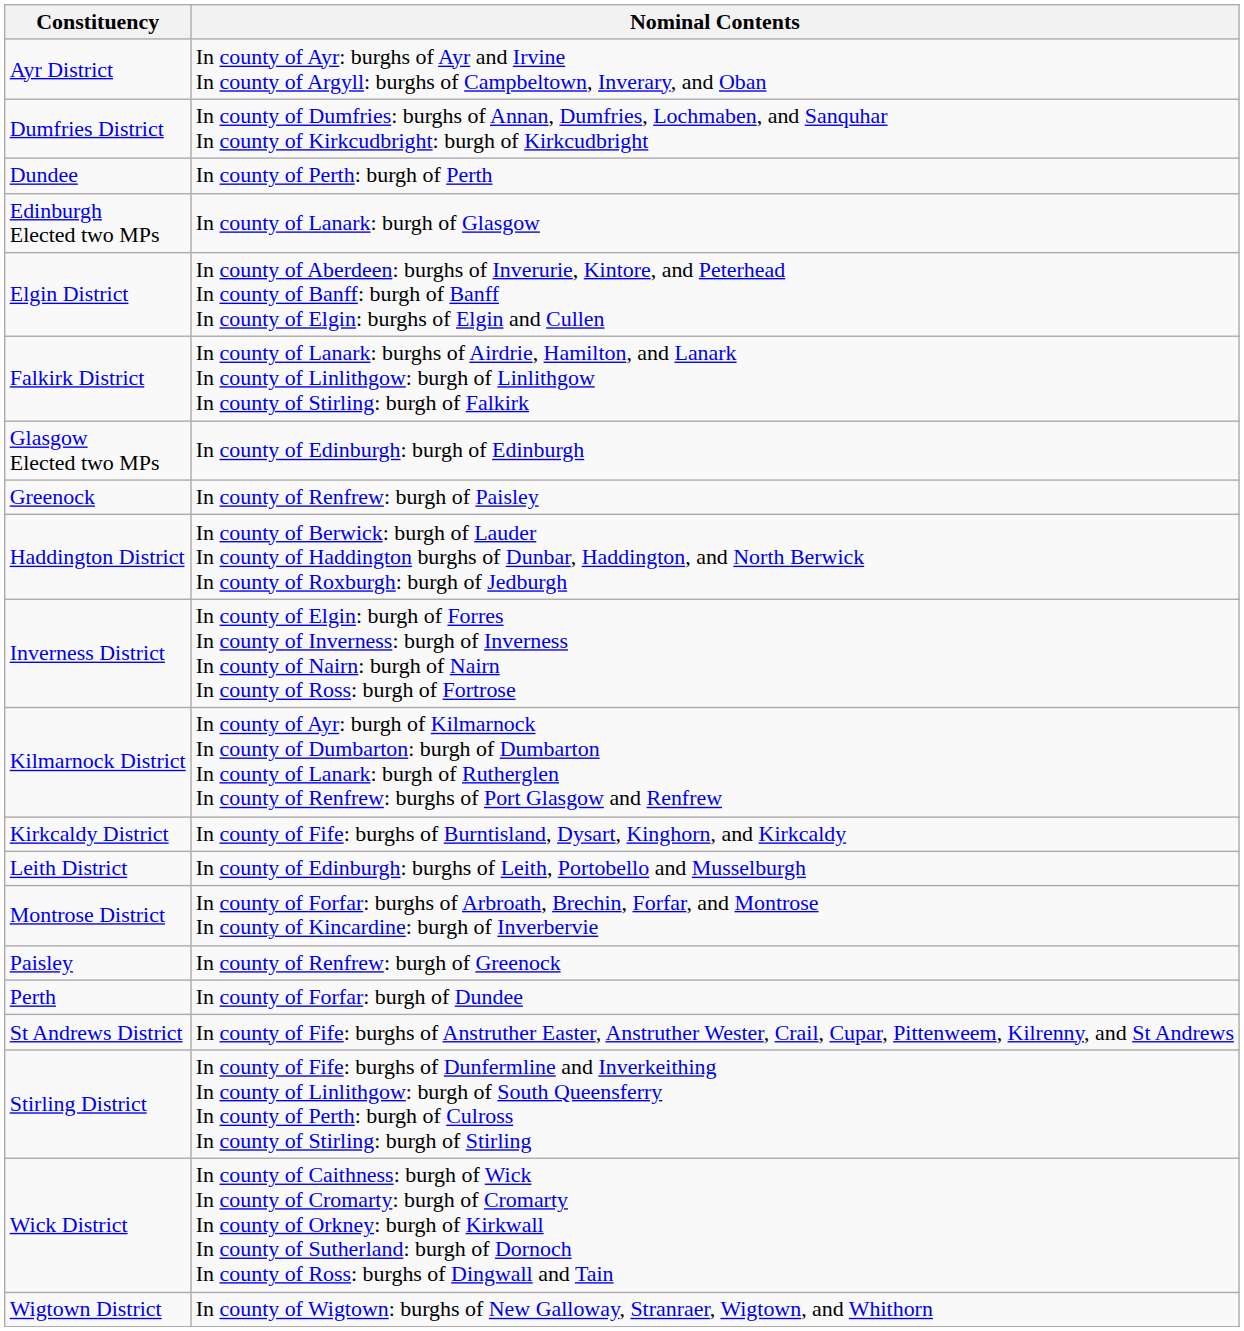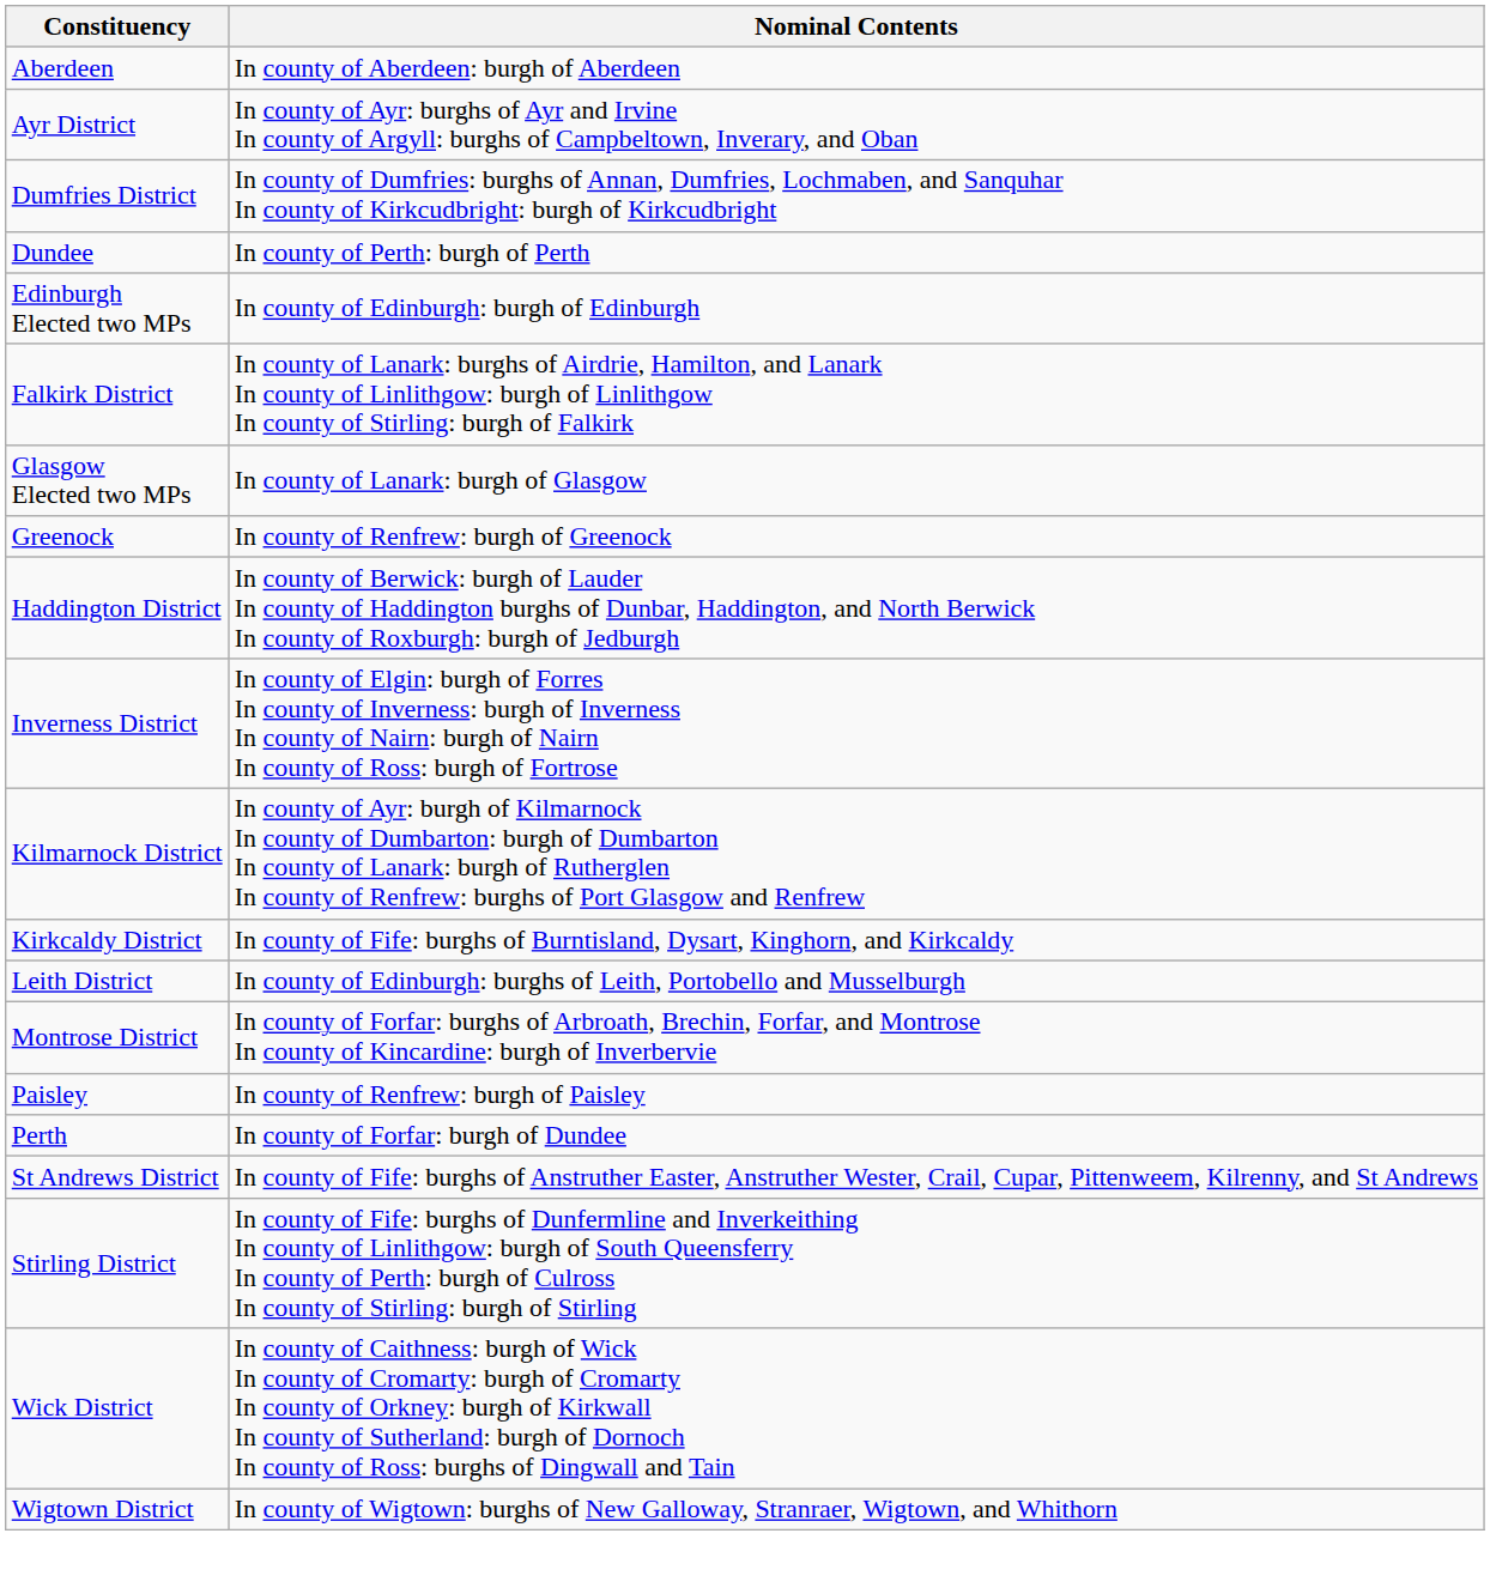+ row: Aberdeen | In county of Aberdeen: burgh of Aberdeen
Edinburgh Elected two MPs | Nominal Contents: In county of Lanark: burgh of Glasgow -> In county of Edinburgh: burgh of Edinburgh
- row: Elgin District | In county of Aberdeen: burghs of Inverurie, Kintore, and Peterhead In county of Banff: burgh of Banff In county of Elgin: burghs of Elgin and Cullen
Glasgow Elected two MPs | Nominal Contents: In county of Edinburgh: burgh of Edinburgh -> In county of Lanark: burgh of Glasgow
Greenock | Nominal Contents: In county of Renfrew: burgh of Paisley -> In county of Renfrew: burgh of Greenock
Paisley | Nominal Contents: In county of Renfrew: burgh of Greenock -> In county of Renfrew: burgh of Paisley
